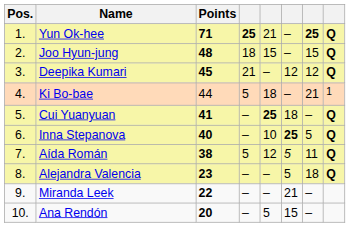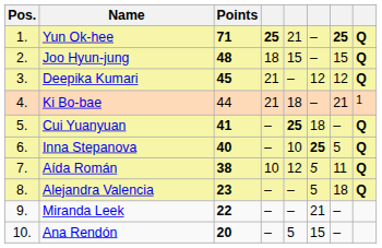Ki Bo-bae | column 4: 5 -> 21
Aída Román | column 4: 5 -> 10
